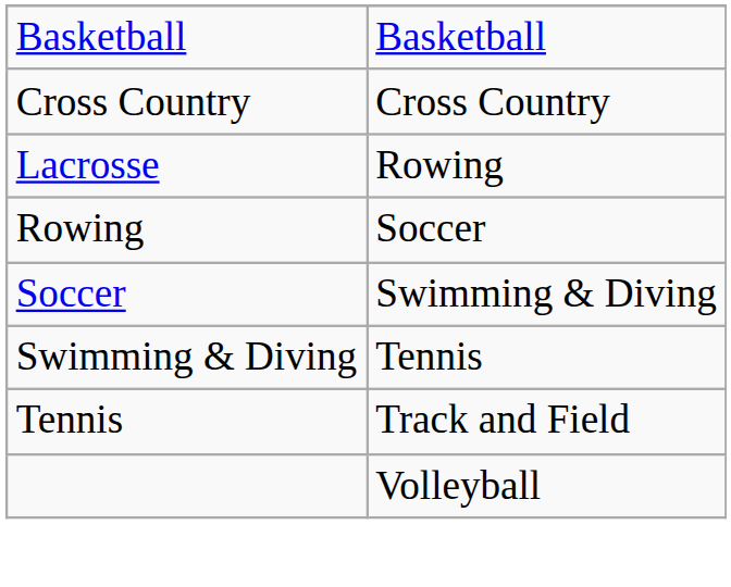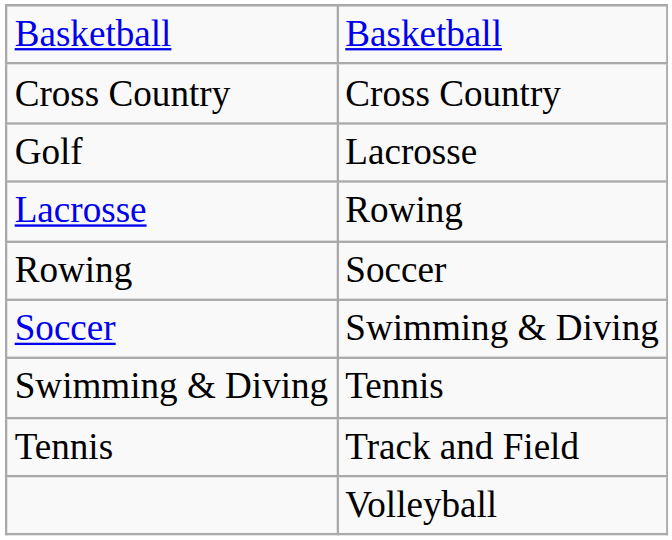+ row: Golf | Lacrosse
